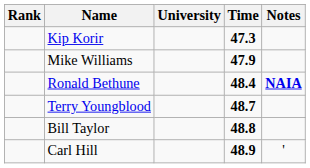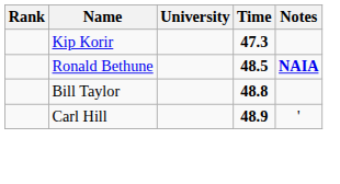- row: Mike Williams | 47.9
Ronald Bethune | Time: 48.4 -> 48.5
- row: Terry Youngblood | 48.7
